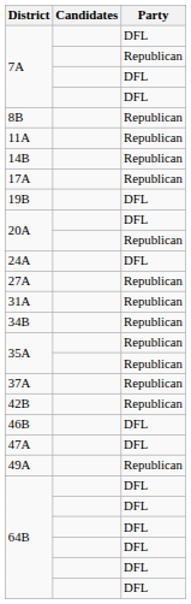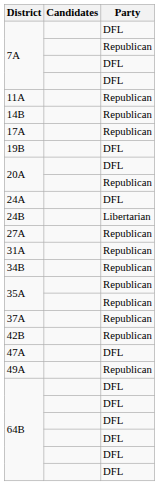- row: 8B | Republican
+ row: 24B | Libertarian
- row: 46B | DFL
